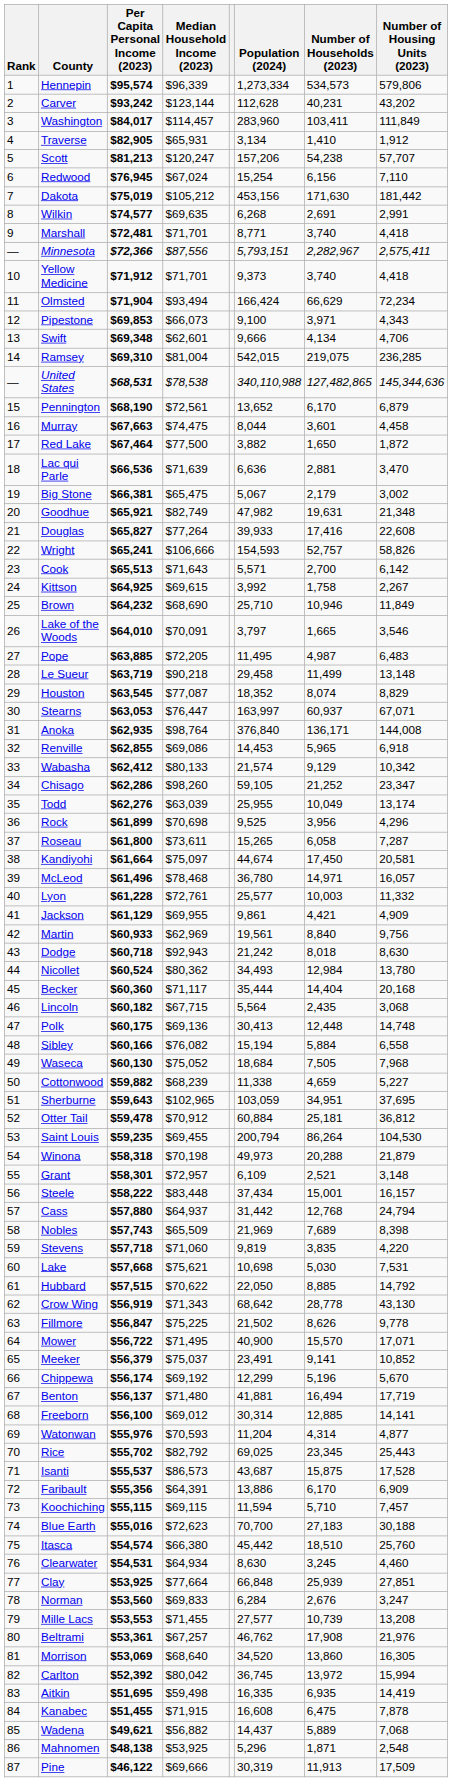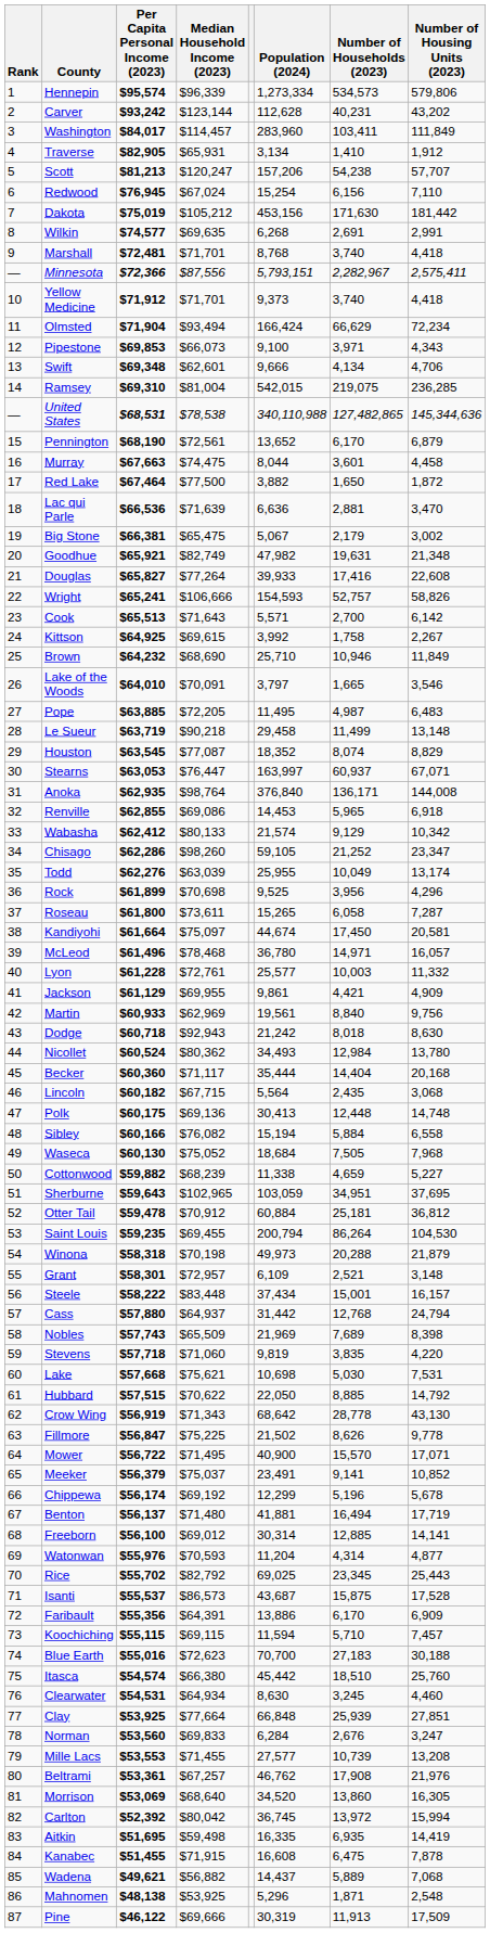Marshall | Population (2024): 8,771 -> 8,768
Chippewa | Number of Housing Units (2023): 5,670 -> 5,678
